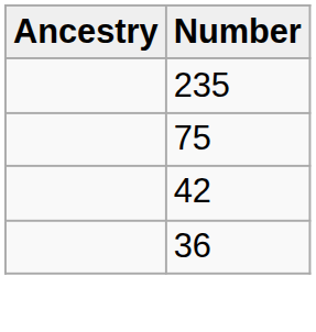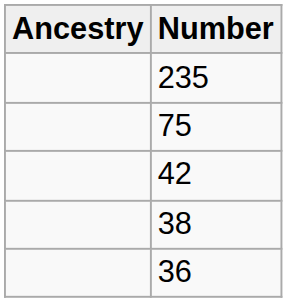+ row: 38
